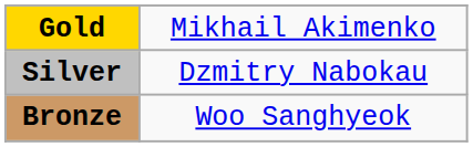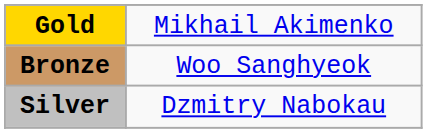rows swapped: Silver <-> Bronze
